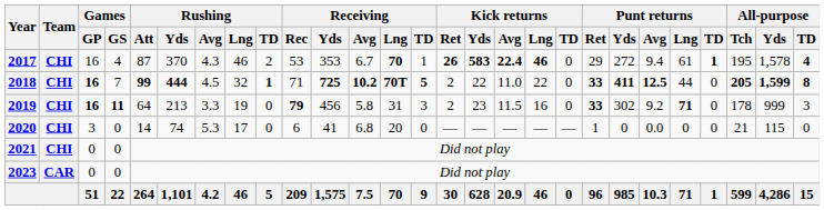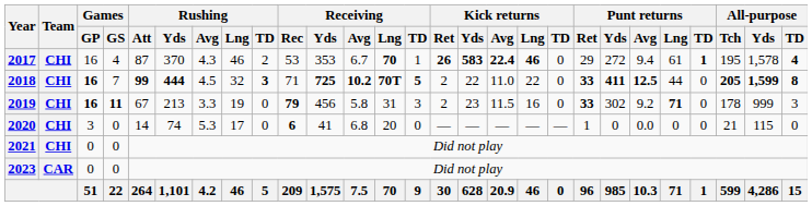2018 | Rushing / TD: 1 -> 3
2019 | Rushing / Att: 64 -> 67
2020 | Receiving / Rec: normal -> bold
